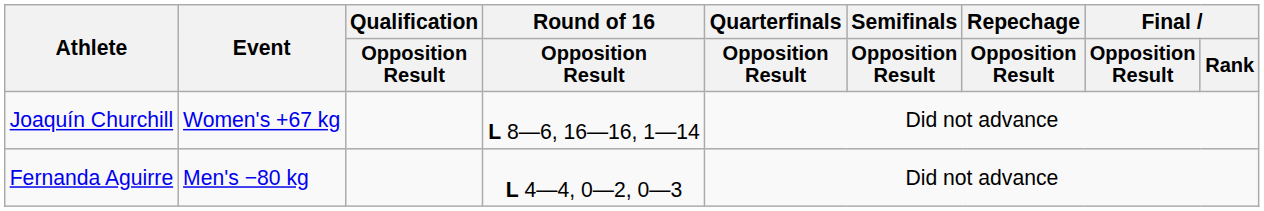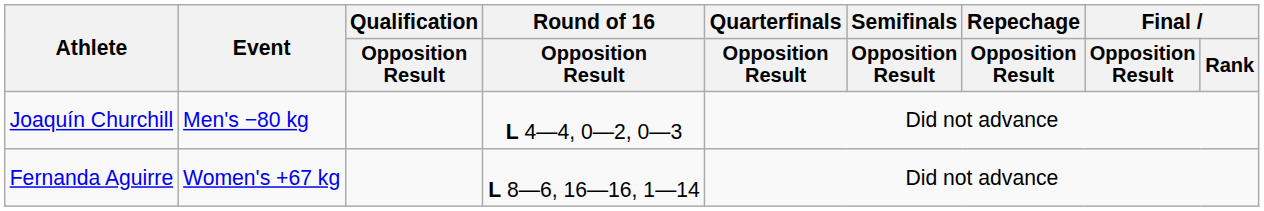Joaquín Churchill | Event: Women's +67 kg -> Men's −80 kg
Joaquín Churchill | Round of 16 / Opposition Result: L 8—6, 16—16, 1—14 -> L 4—4, 0—2, 0—3
Fernanda Aguirre | Event: Men's −80 kg -> Women's +67 kg
Fernanda Aguirre | Round of 16 / Opposition Result: L 4—4, 0—2, 0—3 -> L 8—6, 16—16, 1—14
